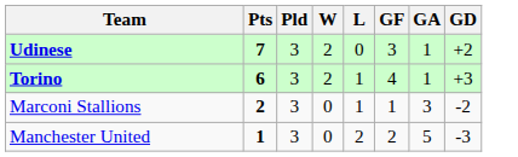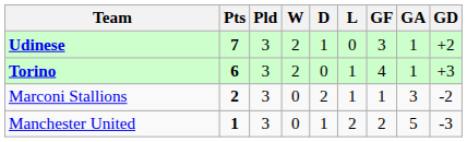+ column: D | 1 | 0 | 2 | 1
